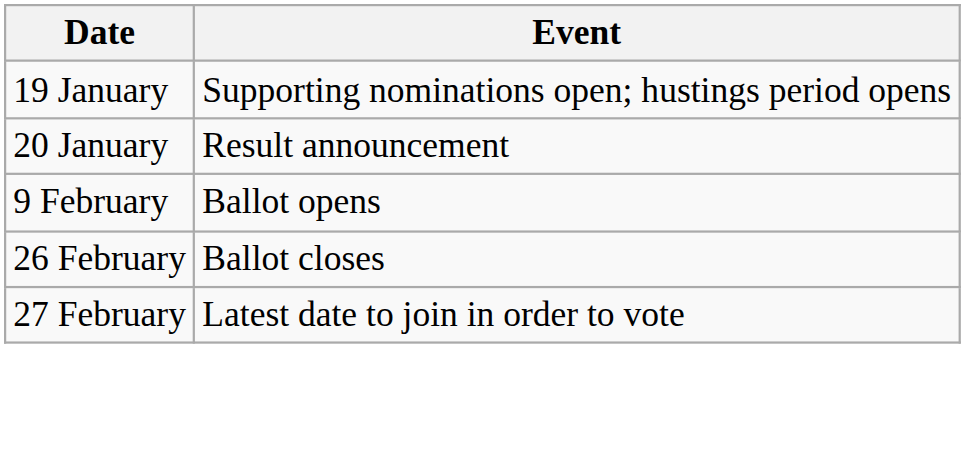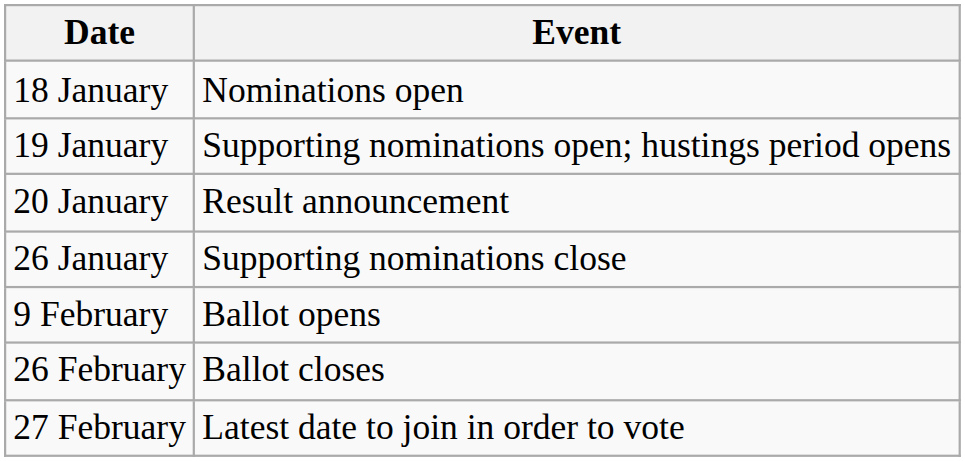+ row: 18 January | Nominations open
+ row: 26 January | Supporting nominations close
